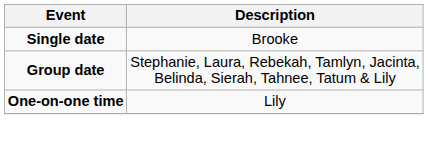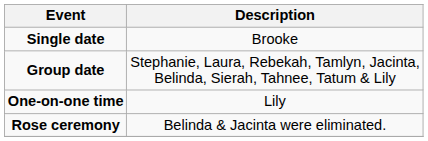+ row: Rose ceremony | Belinda & Jacinta were eliminated.
